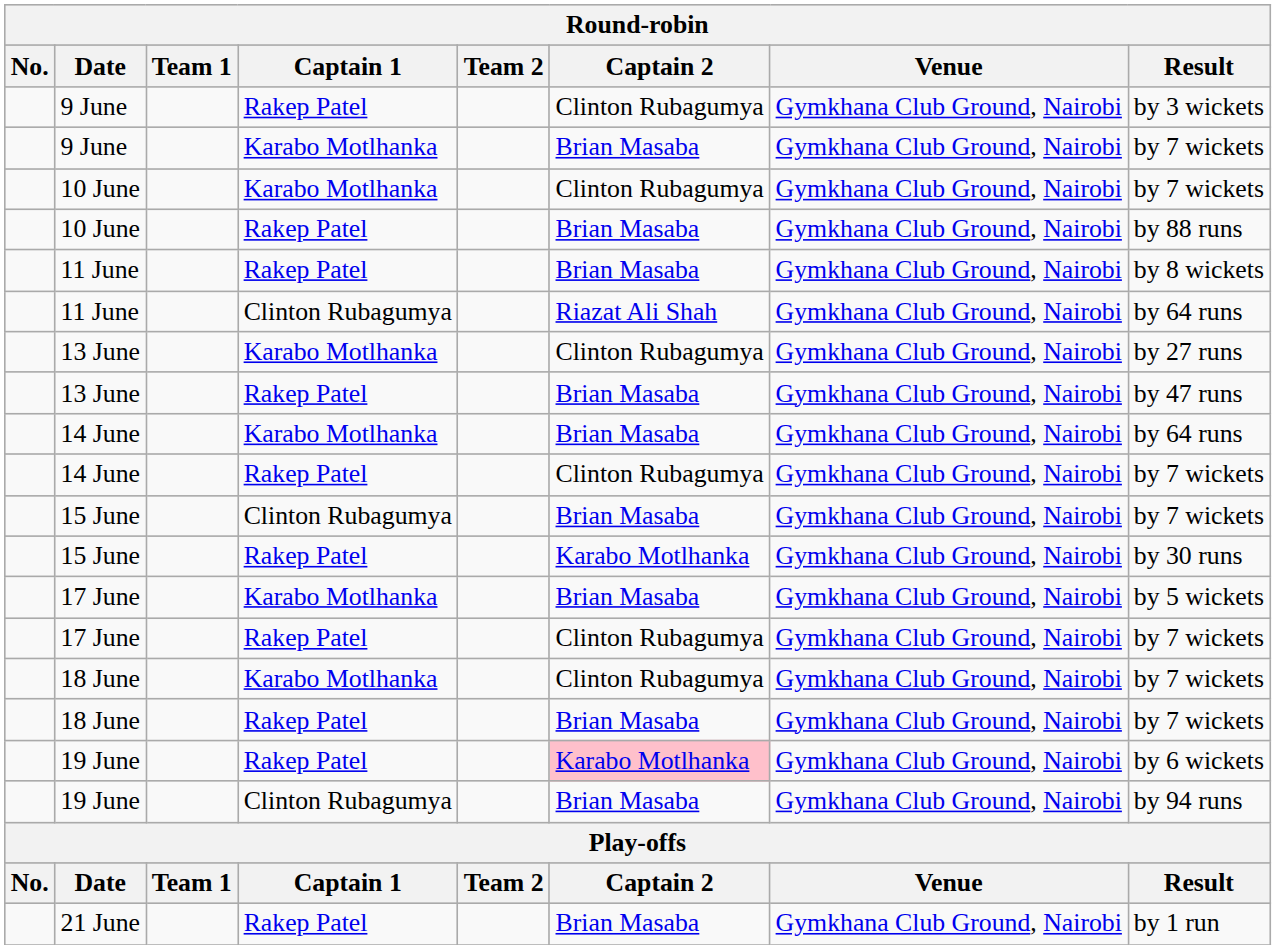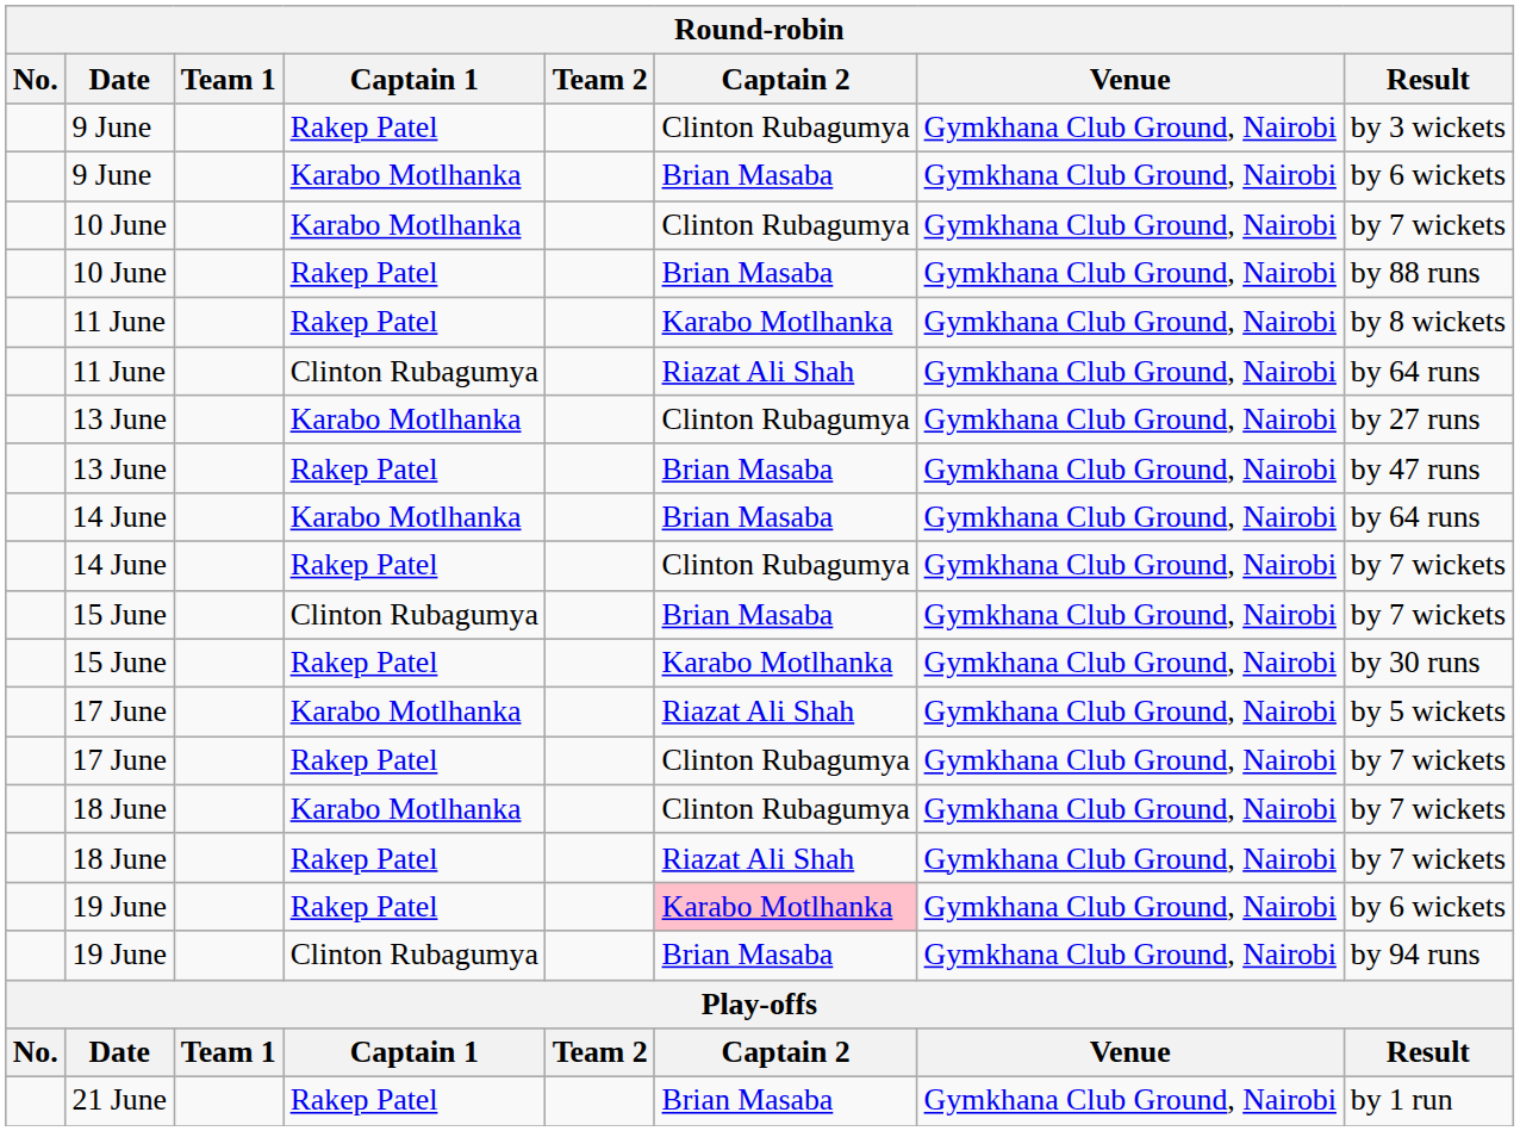9 June / Karabo Motlhanka | Result: by 7 wickets -> by 6 wickets
11 June / Rakep Patel | Captain 2: Brian Masaba -> Karabo Motlhanka
17 June / Karabo Motlhanka | Captain 2: Brian Masaba -> Riazat Ali Shah
18 June / Rakep Patel | Captain 2: Brian Masaba -> Riazat Ali Shah
